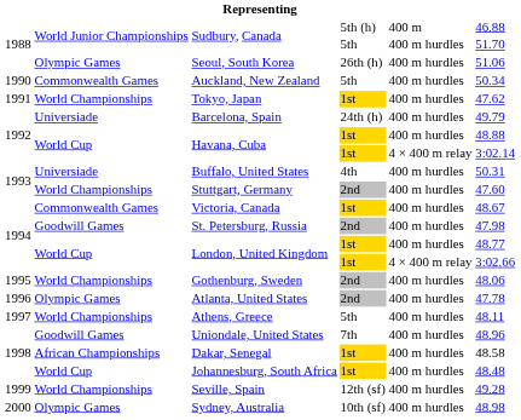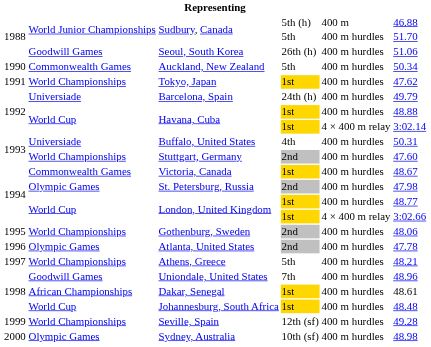Seoul, South Korea | column 2: Olympic Games -> Goodwill Games
St. Petersburg, Russia | column 2: Goodwill Games -> Olympic Games
Athens, Greece | column 6: 48.11 -> 48.21
Dakar, Senegal | column 6: 48.58 -> 48.61
